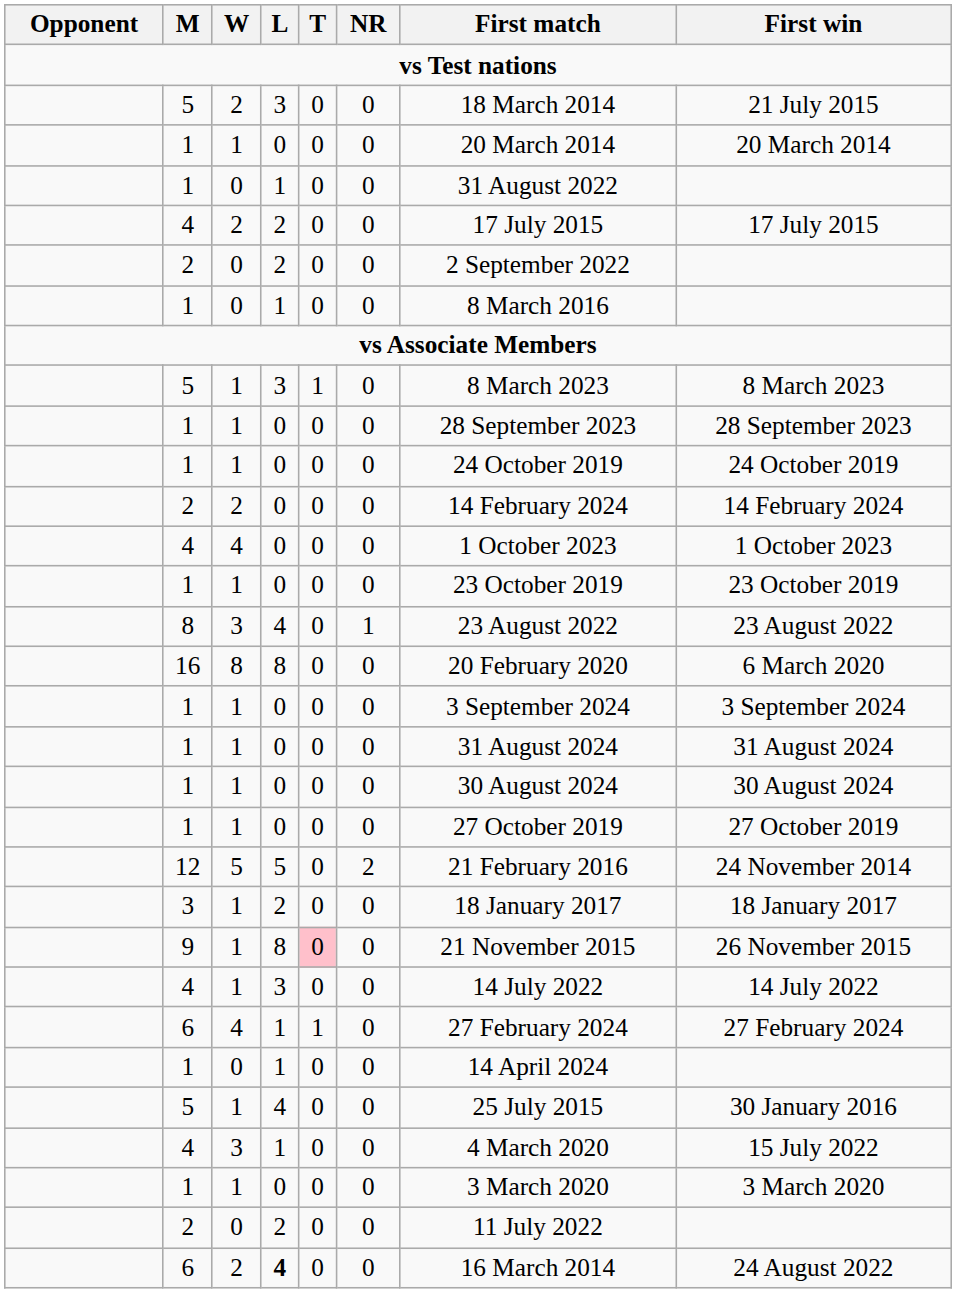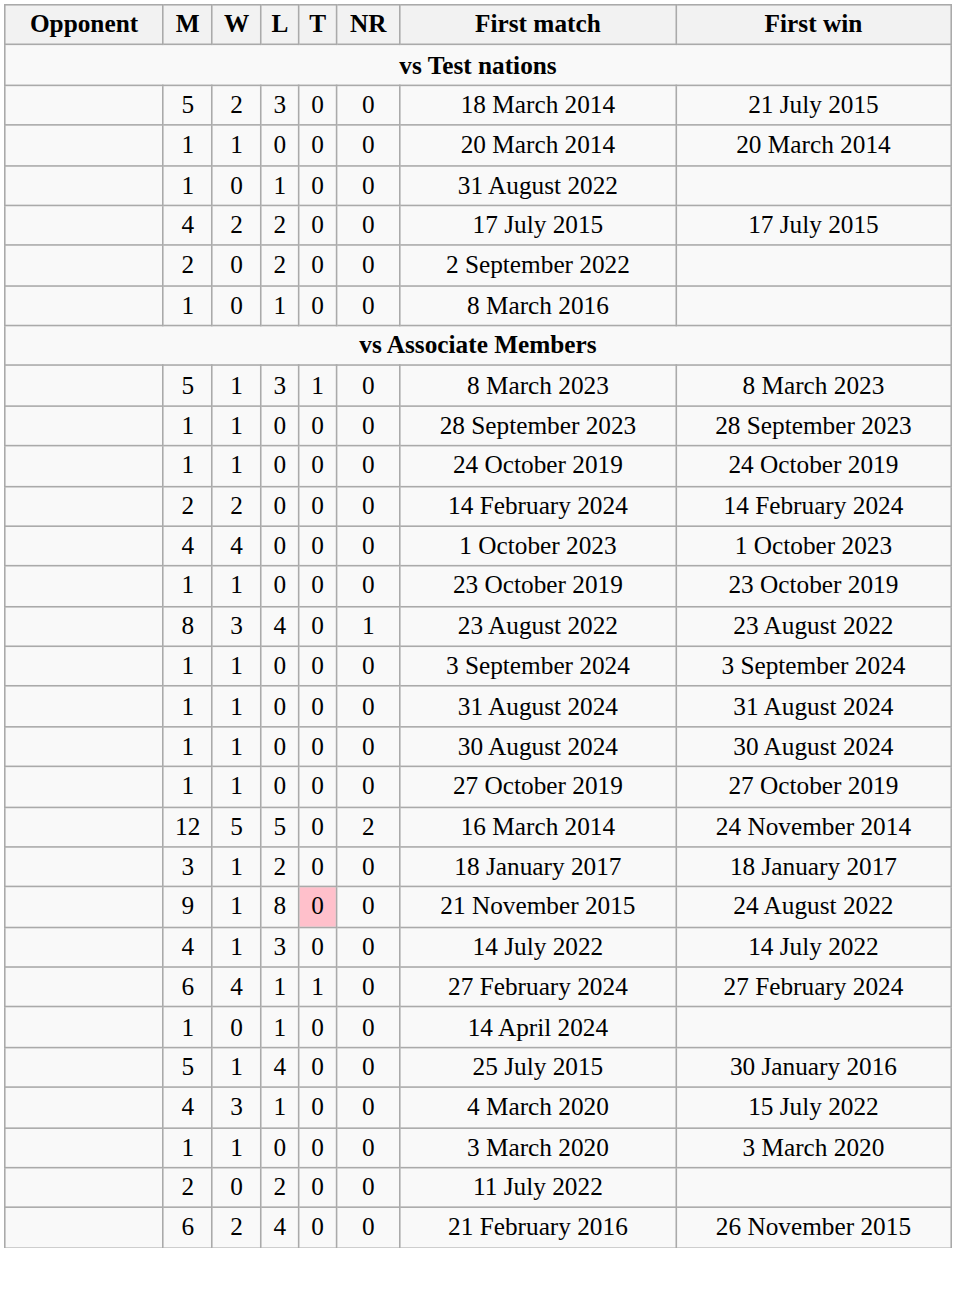- row: 16 | 8 | 8 | 0 | 0 | 20 February 2020 | 6 March 2020
12 | First match: 21 February 2016 -> 16 March 2014
9 | First win: 26 November 2015 -> 24 August 2022
6 / 2 | L: bold -> normal
6 / 2 | First match: 16 March 2014 -> 21 February 2016
6 / 2 | First win: 24 August 2022 -> 26 November 2015
